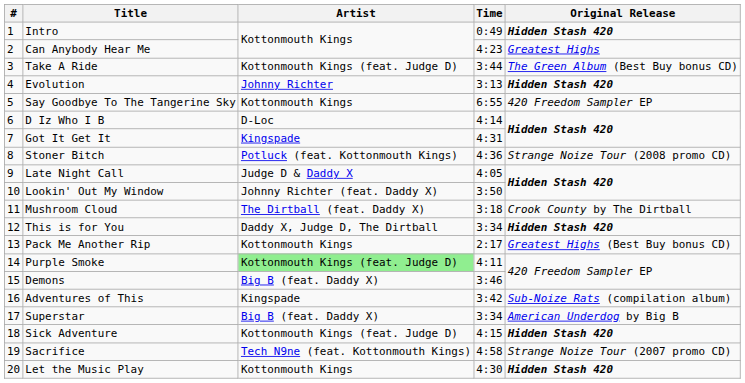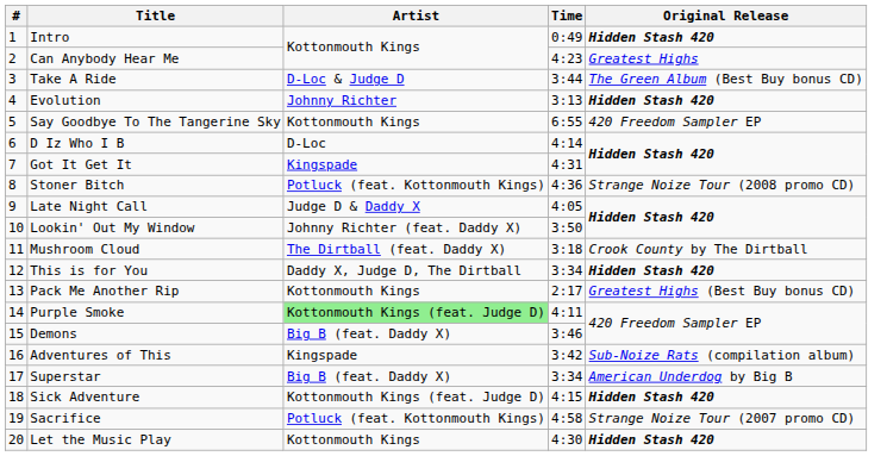Take A Ride | Artist: Kottonmouth Kings (feat. Judge D) -> D-Loc & Judge D
Sacrifice | Artist: Tech N9ne (feat. Kottonmouth Kings) -> Potluck (feat. Kottonmouth Kings)
